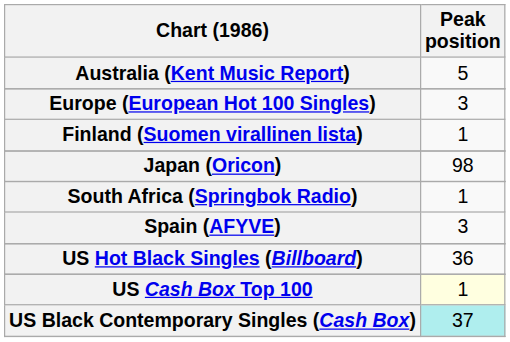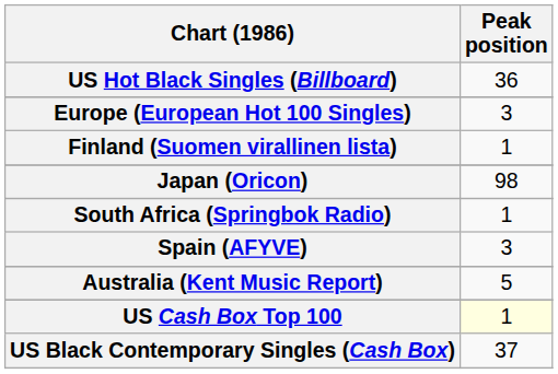rows swapped: Australia (Kent Music Report) <-> US Hot Black Singles (Billboard)
US Black Contemporary Singles (Cash Box) | Peak position: paleturquoise background -> no background
